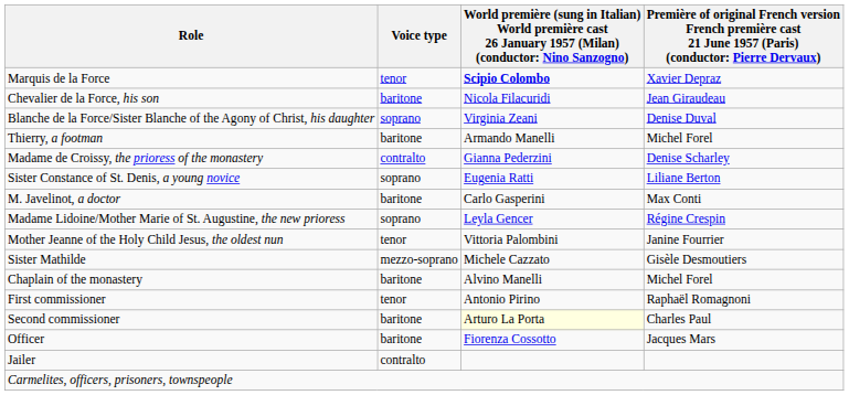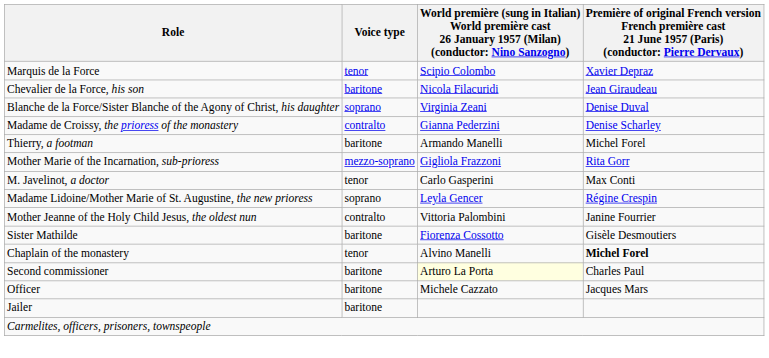Marquis de la Force | column 3: bold -> normal
rows swapped: Thierry, a footman <-> Madame de Croissy, the prioress of the monastery
- row: Sister Constance of St. Denis, a young novice | soprano | Eugenia Ratti | Liliane Berton
+ row: Mother Marie of the Incarnation, sub-prioress | mezzo-soprano | Gigliola Frazzoni | Rita Gorr
M. Javelinot, a doctor | Voice type: baritone -> tenor
Mother Jeanne of the Holy Child Jesus, the oldest nun | Voice type: tenor -> contralto
Sister Mathilde | Voice type: mezzo-soprano -> baritone
Sister Mathilde | column 3: Michele Cazzato -> Fiorenza Cossotto
Chaplain of the monastery | Voice type: baritone -> tenor
Chaplain of the monastery | column 4: normal -> bold
- row: First commissioner | tenor | Antonio Pirino | Raphaël Romagnoni
Officer | column 3: Fiorenza Cossotto -> Michele Cazzato
Jailer | Voice type: contralto -> baritone
